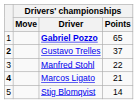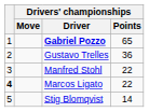Gustavo Trelles | column 1: bold -> normal
Gustavo Trelles | Drivers' championships / Points: 37 -> 36
Marcos Ligato | Drivers' championships / Points: 21 -> 22
